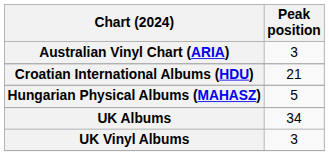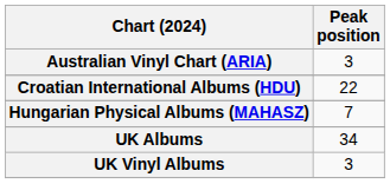Croatian International Albums (HDU) | Peak position: 21 -> 22
Hungarian Physical Albums (MAHASZ) | Peak position: 5 -> 7
